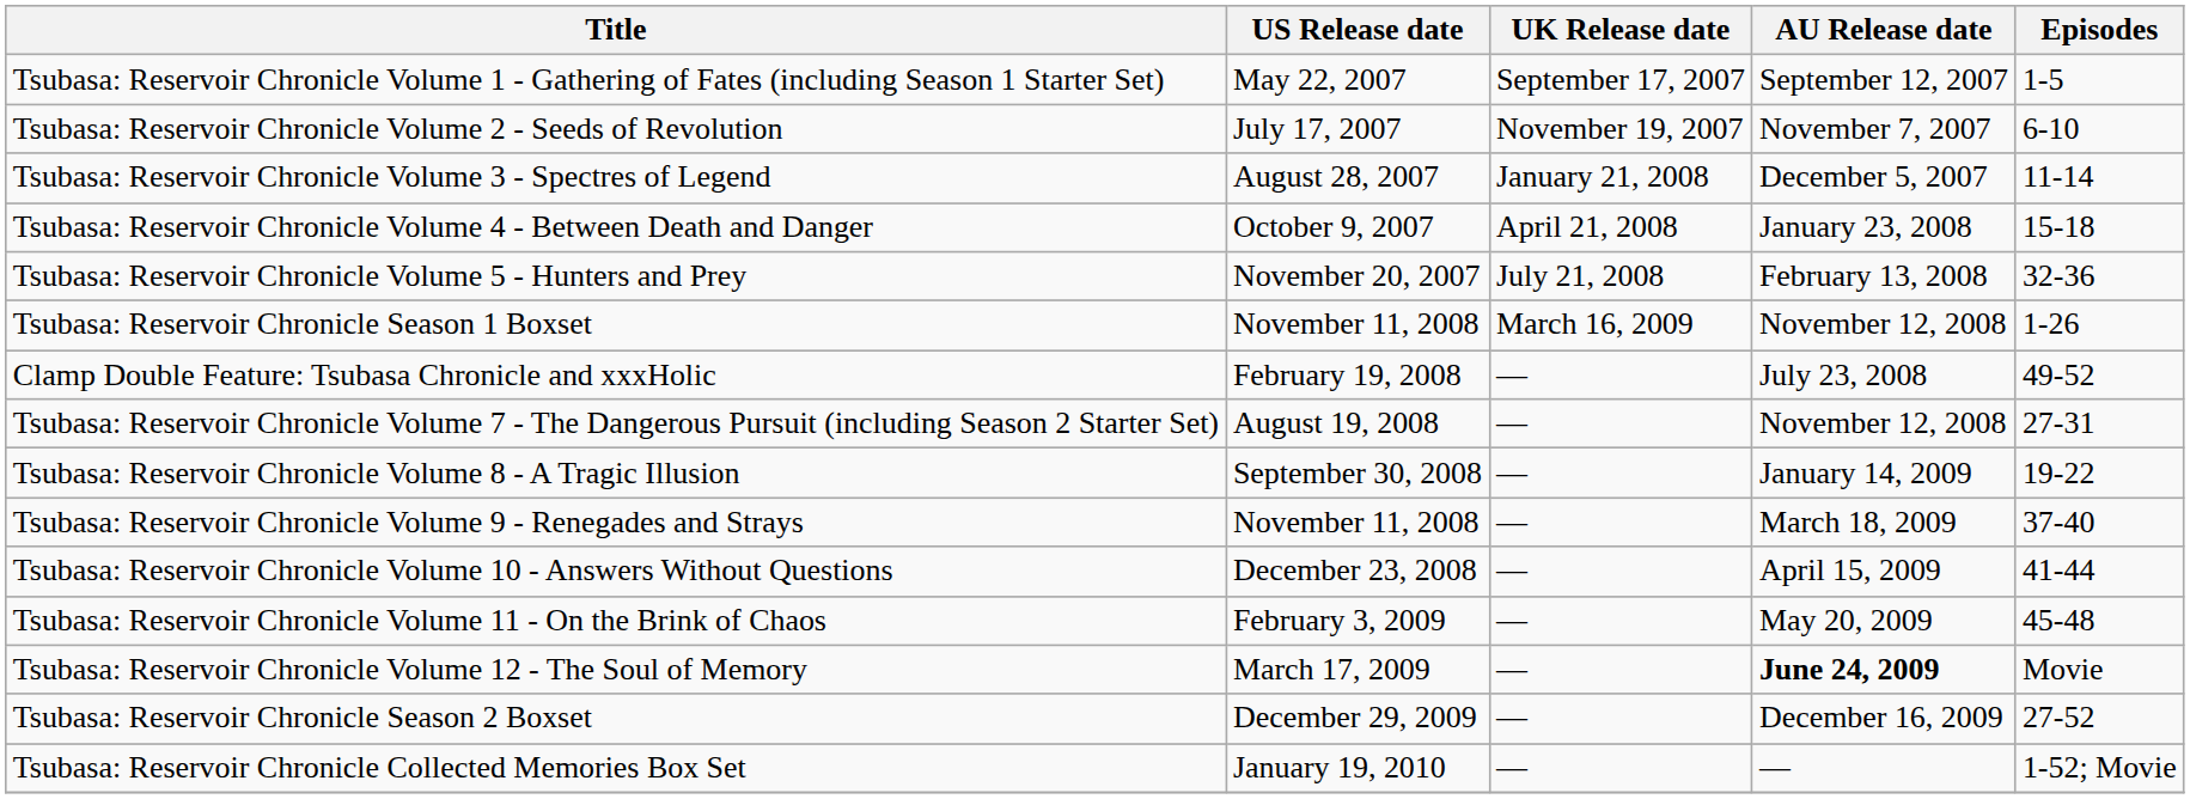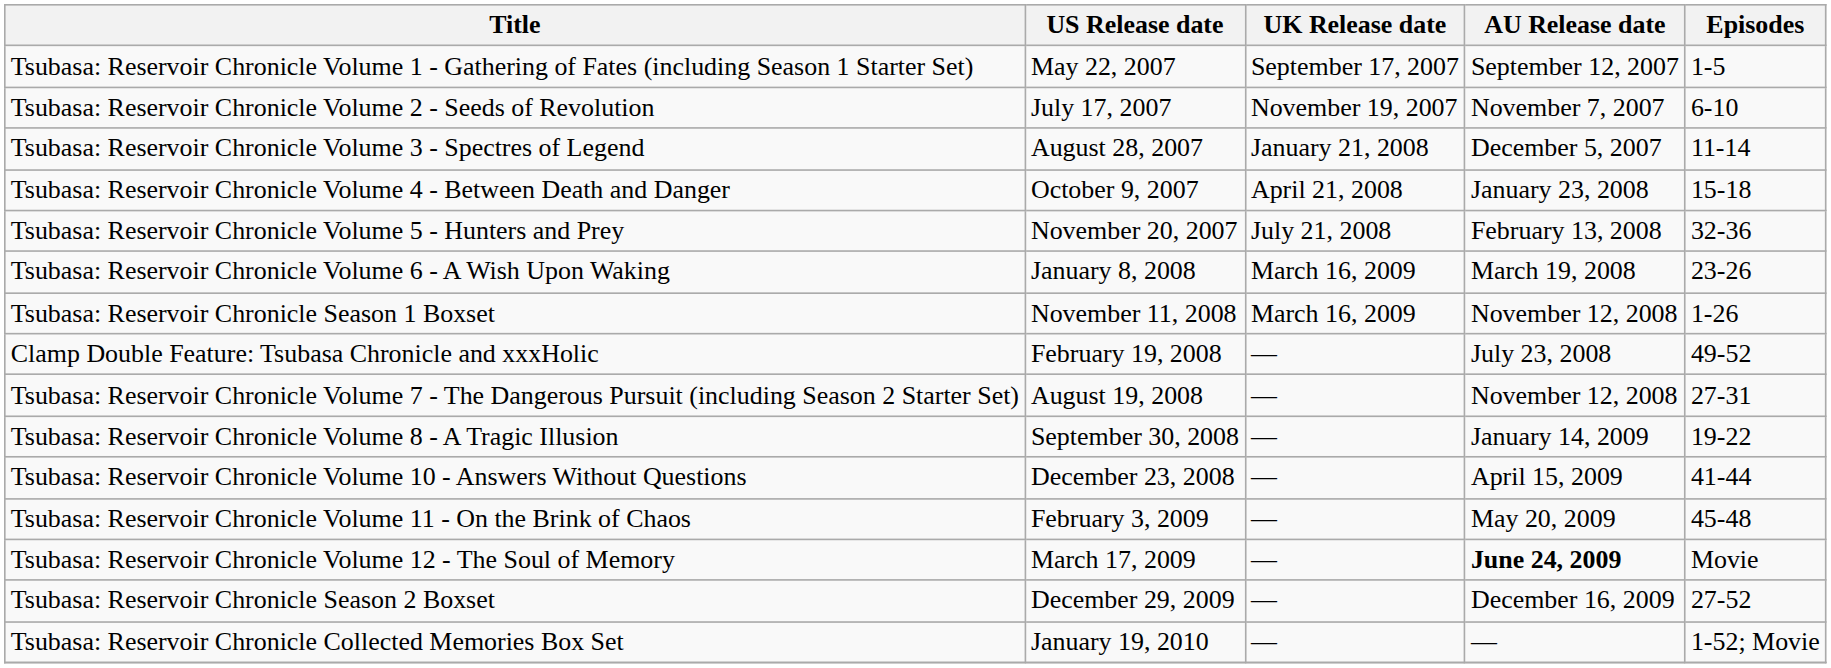+ row: Tsubasa: Reservoir Chronicle Volume 6 - A Wish Upon Waking | January 8, 2008 | March 16, 2009 | March 19, 2008 | 23-26
- row: Tsubasa: Reservoir Chronicle Volume 9 - Renegades and Strays | November 11, 2008 | — | March 18, 2009 | 37-40
